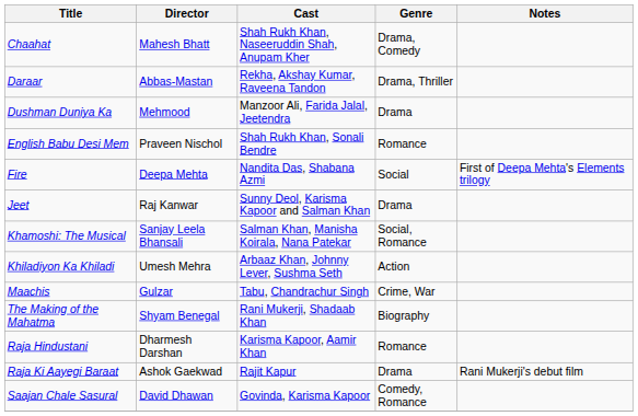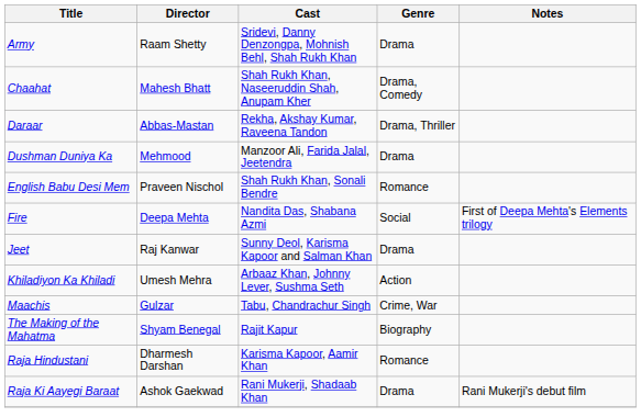+ row: Army | Raam Shetty | Sridevi, Danny Denzongpa, Mohnish Behl, Shah Rukh Khan | Drama
- row: Khamoshi: The Musical | Sanjay Leela Bhansali | Salman Khan, Manisha Koirala, Nana Patekar | Social, Romance
The Making of the Mahatma | Cast: Rani Mukerji, Shadaab Khan -> Rajit Kapur
Raja Ki Aayegi Baraat | Cast: Rajit Kapur -> Rani Mukerji, Shadaab Khan
- row: Saajan Chale Sasural | David Dhawan | Govinda, Karisma Kapoor | Comedy, Romance
